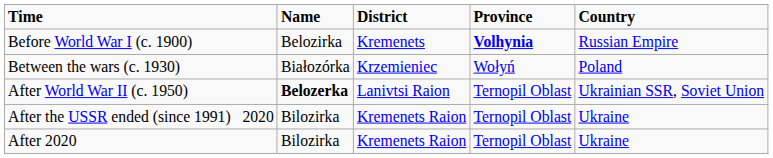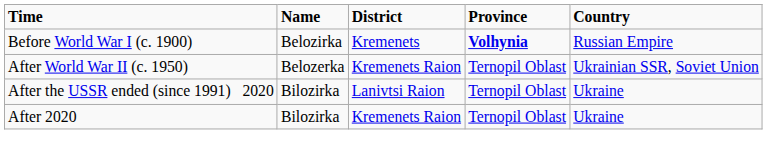- row: Between the wars (c. 1930) | Białozórka | Krzemieniec | Wołyń | Poland
After World War II (c. 1950) | Name: bold -> normal
After World War II (c. 1950) | District: Lanivtsi Raion -> Kremenets Raion
After the USSR ended (since 1991) 2020 | District: Kremenets Raion -> Lanivtsi Raion
